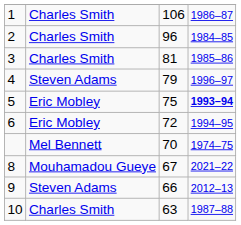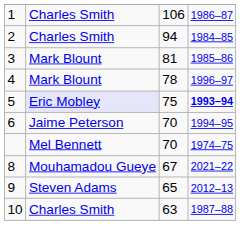2 | column 3: 96 -> 94
3 | column 2: Charles Smith -> Mark Blount
4 | column 2: Steven Adams -> Mark Blount
4 | column 3: 79 -> 78
5 | column 2: no background -> lavender background
6 | column 2: Eric Mobley -> Jaime Peterson
6 | column 3: 72 -> 70
9 | column 3: 66 -> 65
